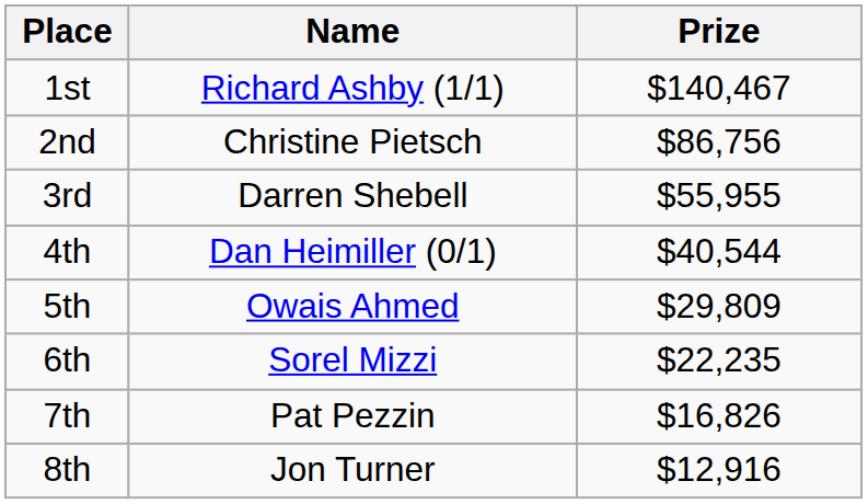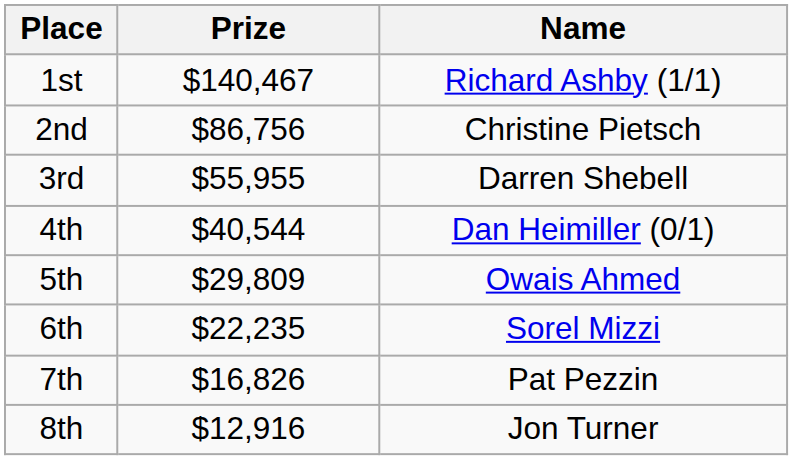columns swapped: Name <-> Prize
